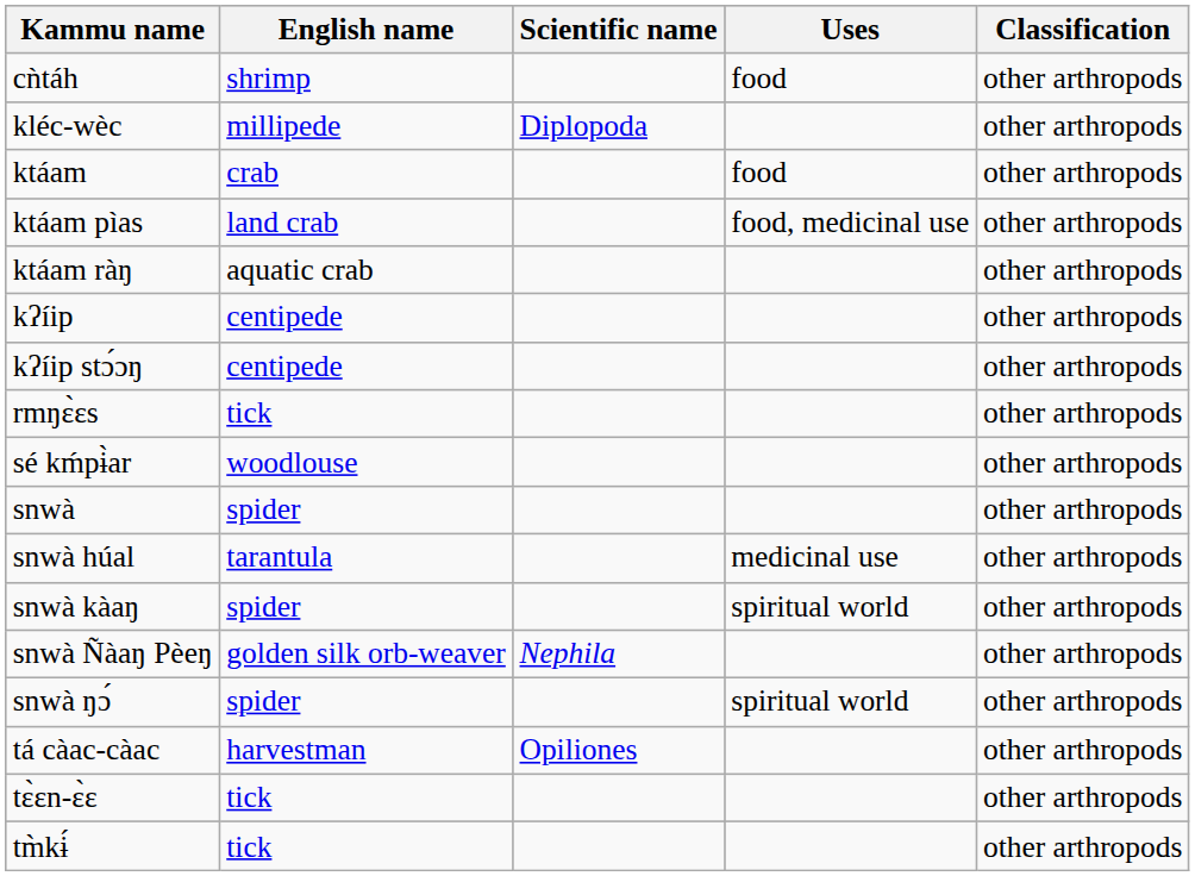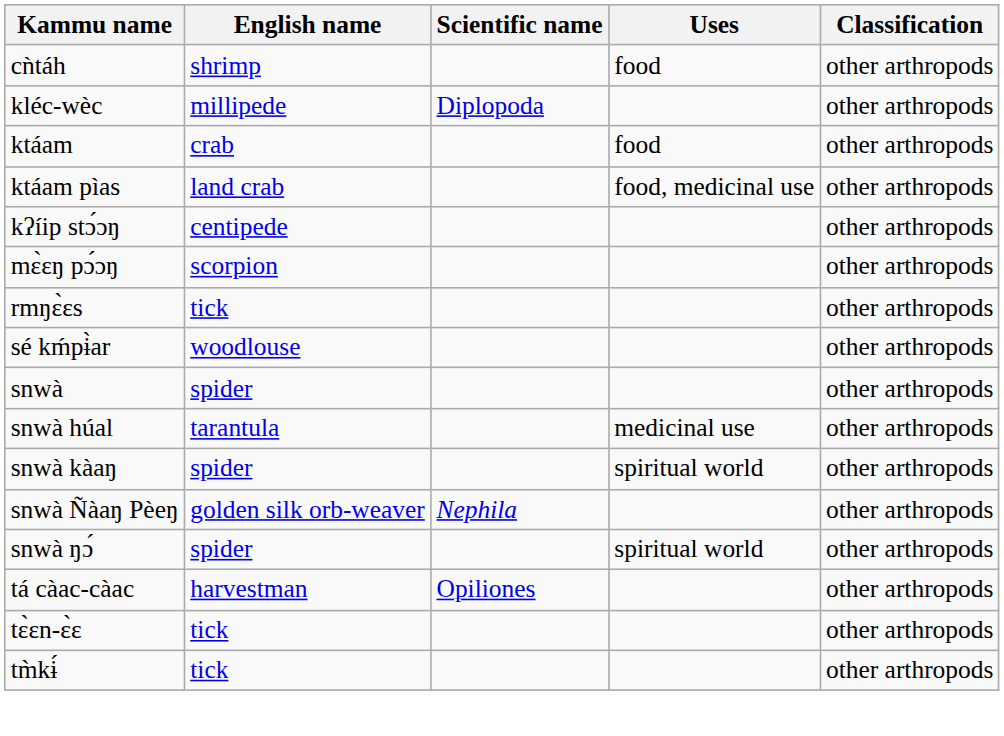- row: ktáam ràŋ | aquatic crab | other arthropods
- row: kʔíip | centipede | other arthropods
+ row: mɛ̀ɛŋ pɔ́ɔŋ | scorpion | other arthropods
